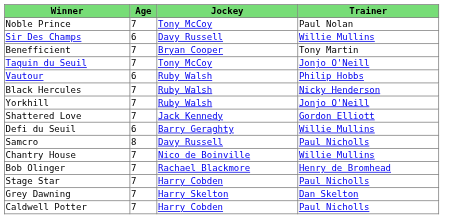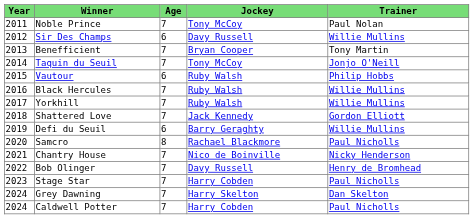+ column: Year | 2011 | 2012 | 2013 | 2014 | 2015 | 2016 | 2017 | 2018 | 2019 | 2020 | 2021 | 2022 | 2023 | 2024 | 2024
Black Hercules | Trainer: Nicky Henderson -> Willie Mullins
Yorkhill | Trainer: Jonjo O'Neill -> Willie Mullins
Samcro | Jockey: Davy Russell -> Rachael Blackmore
Chantry House | Trainer: Willie Mullins -> Nicky Henderson
Bob Olinger | Jockey: Rachael Blackmore -> Davy Russell
